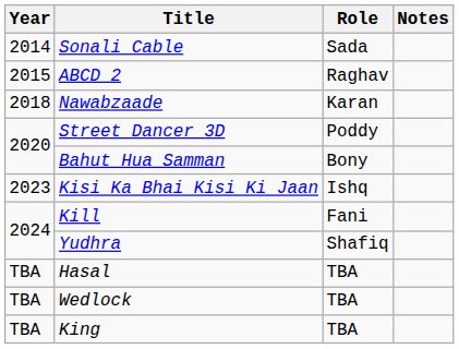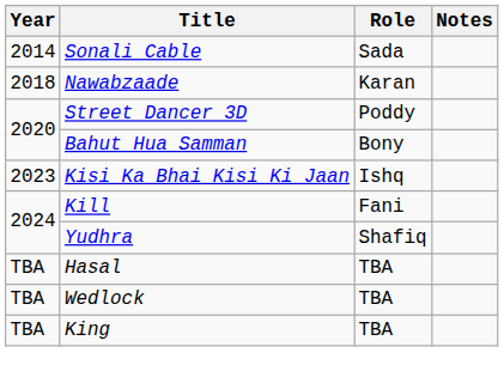- row: 2015 | ABCD 2 | Raghav
